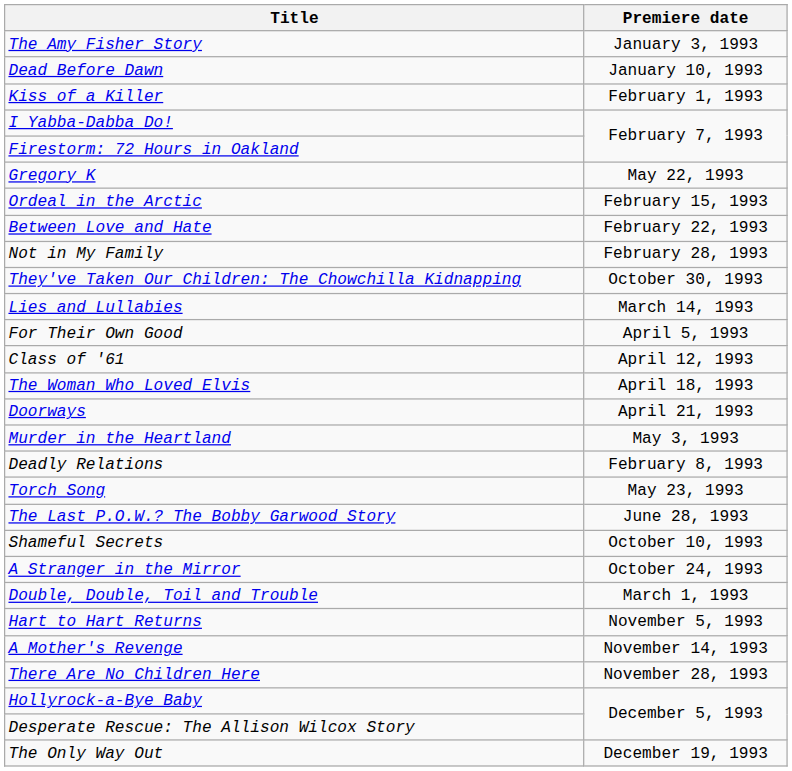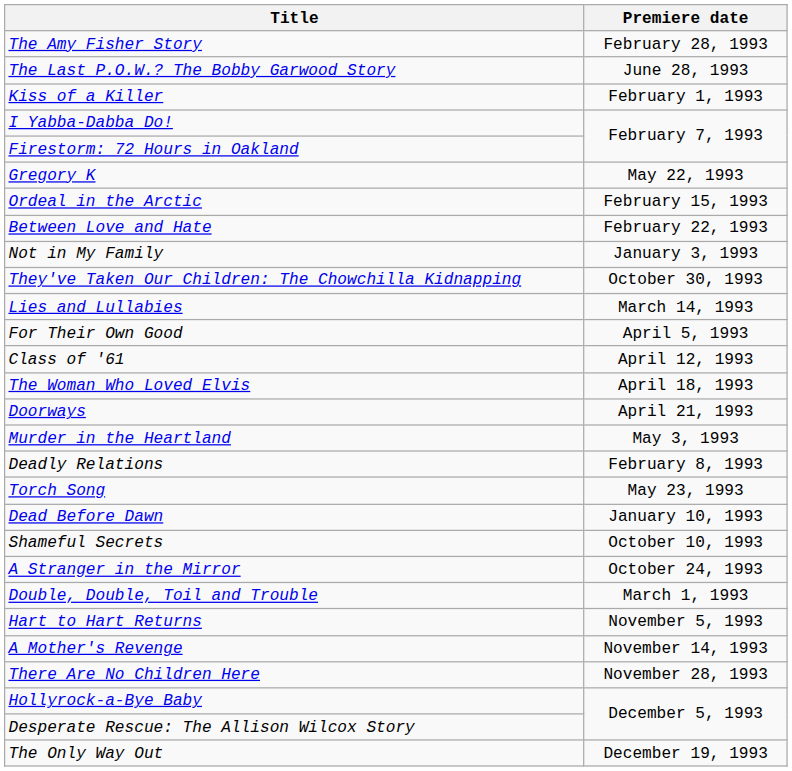The Amy Fisher Story | Premiere date: January 3, 1993 -> February 28, 1993
rows swapped: Dead Before Dawn <-> The Last P.O.W.? The Bobby Garwood Story
Not in My Family | Premiere date: February 28, 1993 -> January 3, 1993
